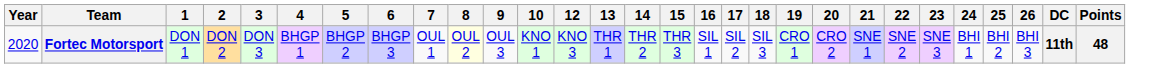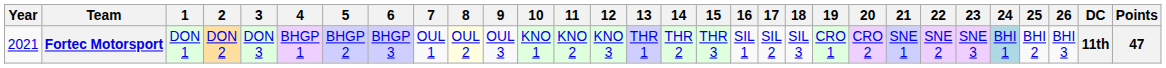+ column: 11 | KNO 2
Fortec Motorsport | Year: 2020 -> 2021
Fortec Motorsport | 24: no background -> lightblue background
Fortec Motorsport | Points: 48 -> 47
